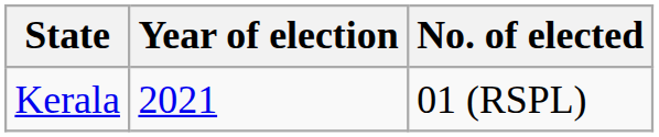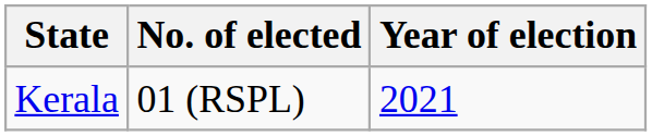columns swapped: No. of elected <-> Year of election
